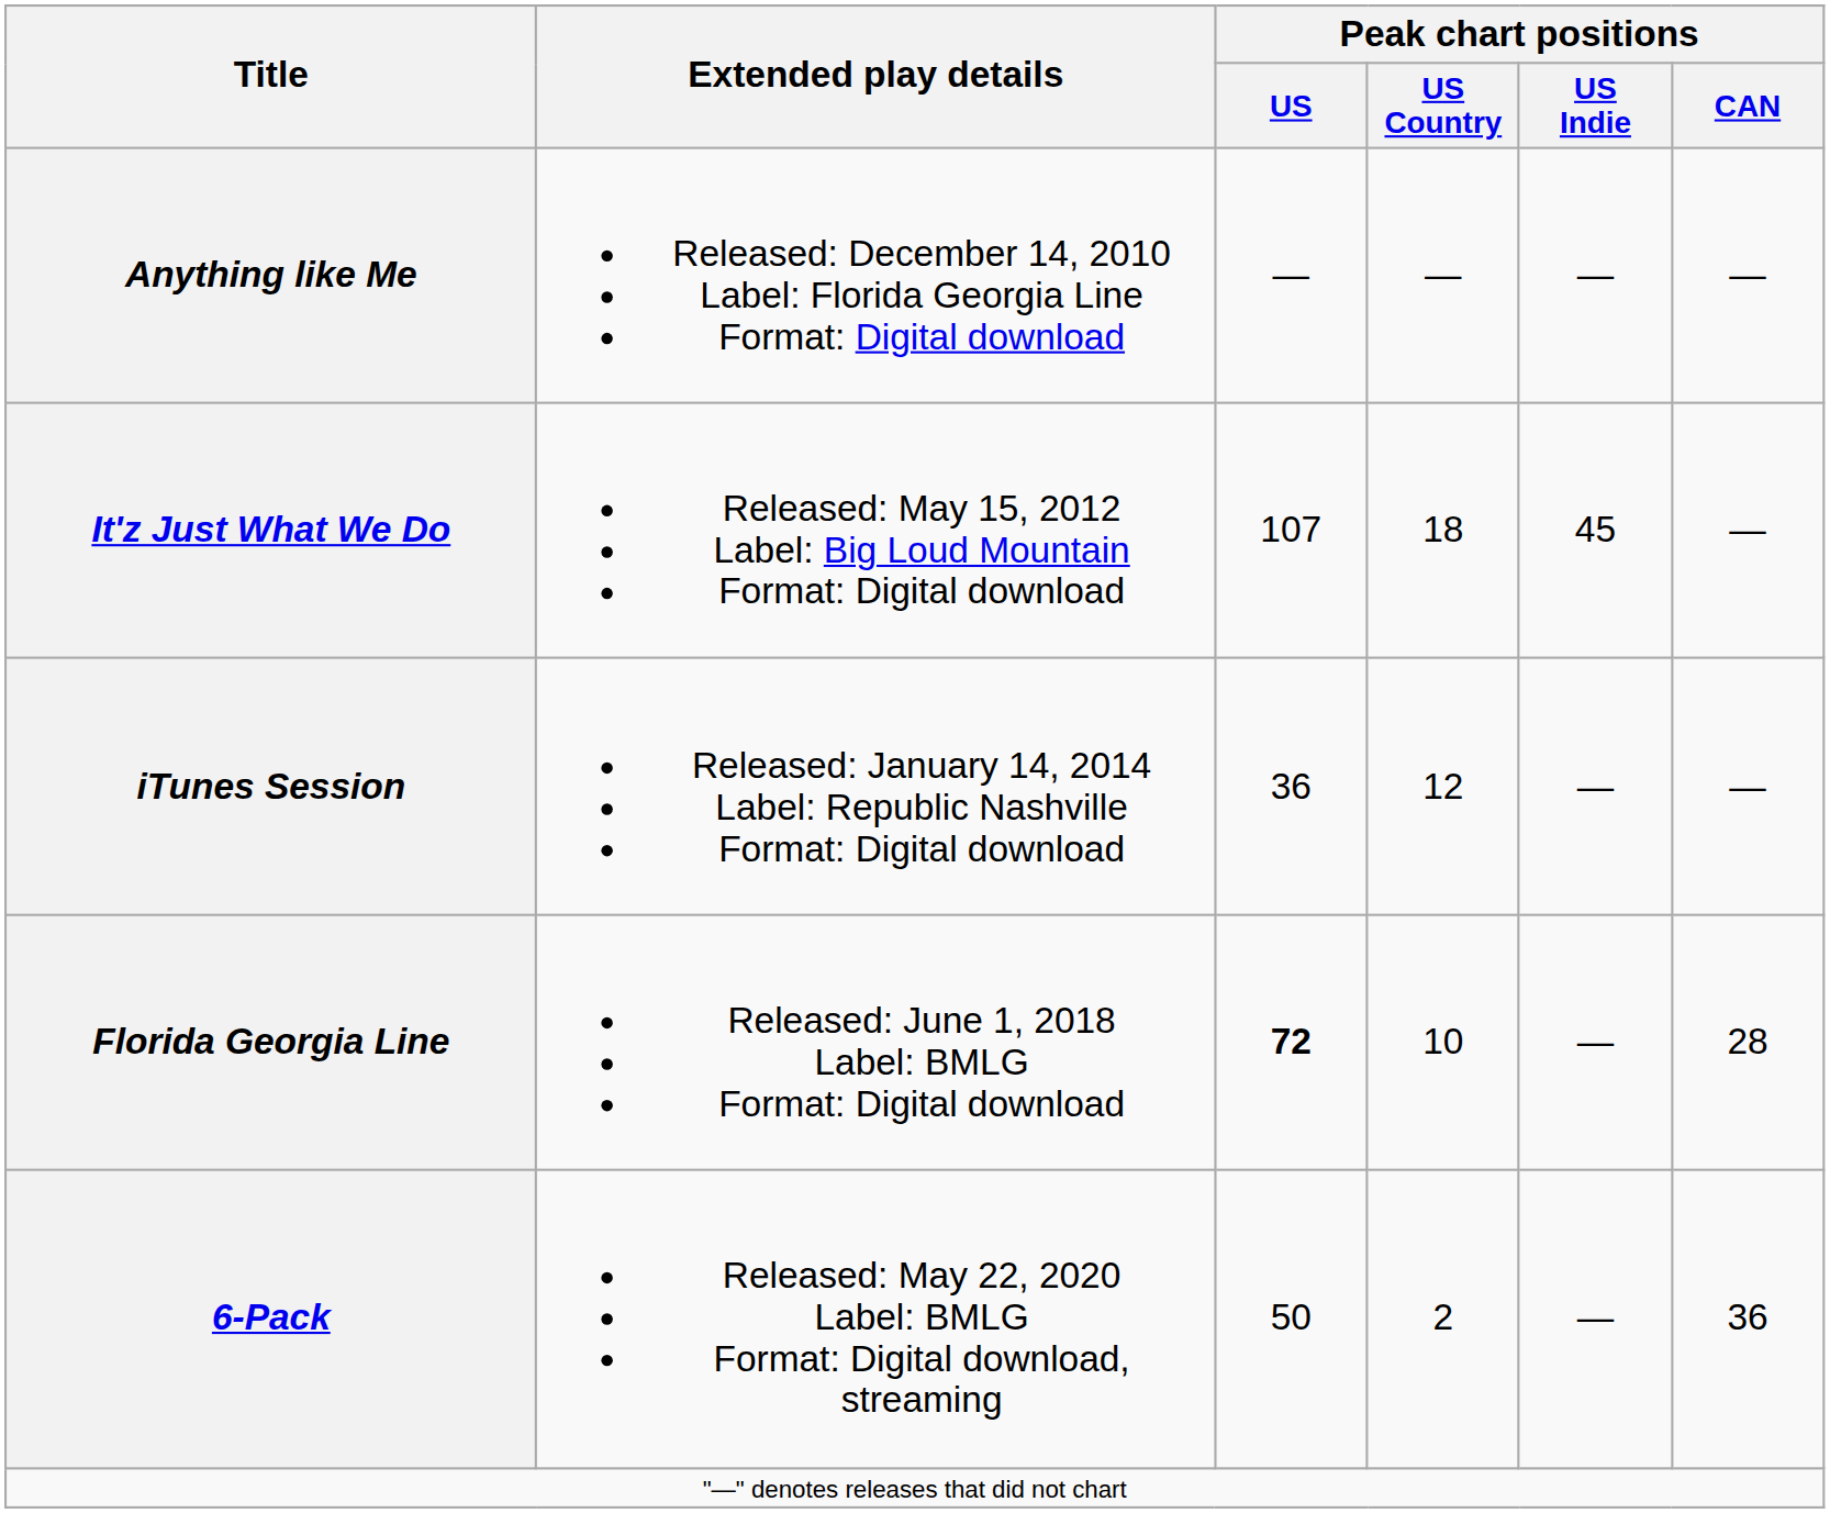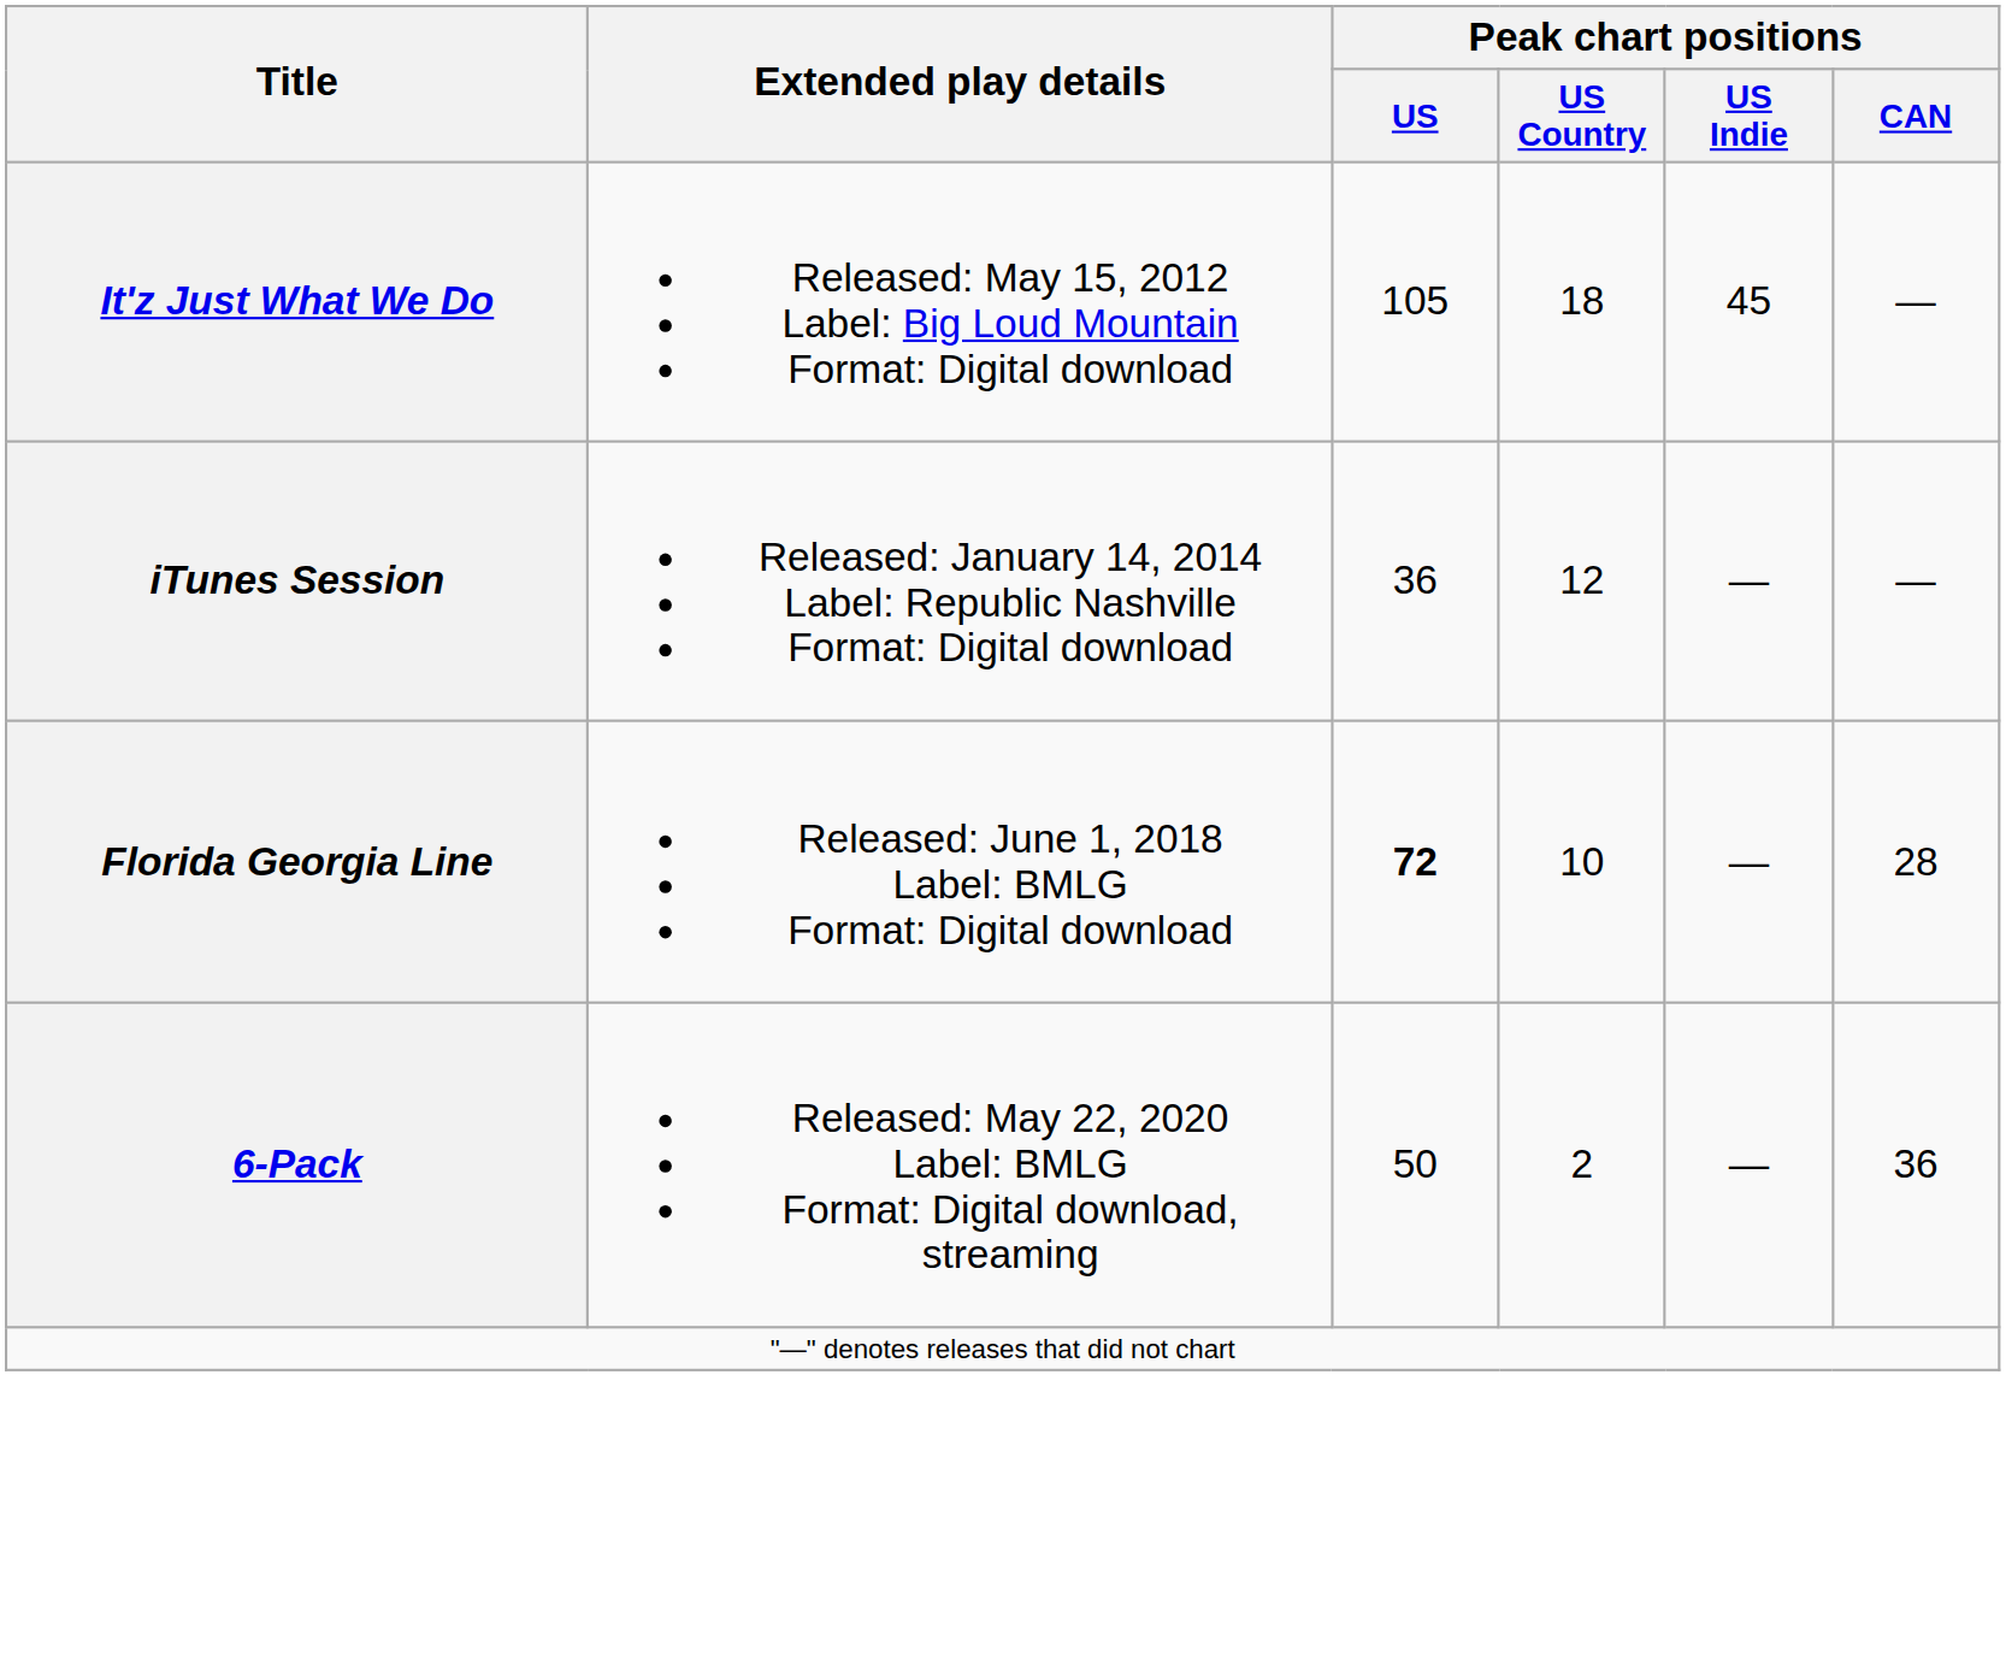- row: Anything like Me | Released: December 14, 2010 Label: Florida Georgia Line Format: Digital download | — | — | — | —
It'z Just What We Do | Peak chart positions / US: 107 -> 105
